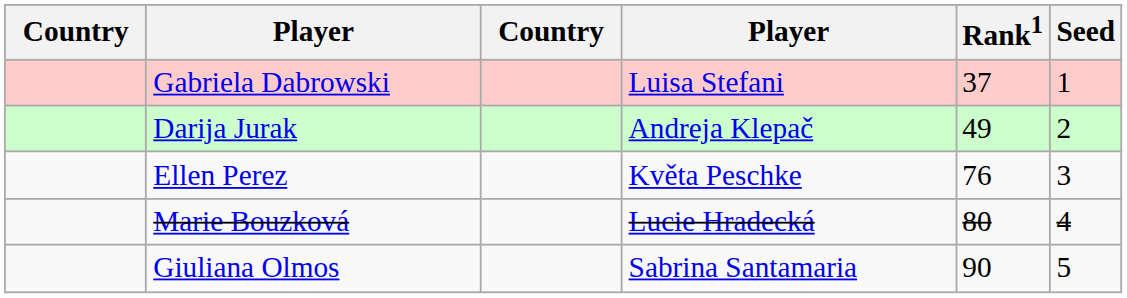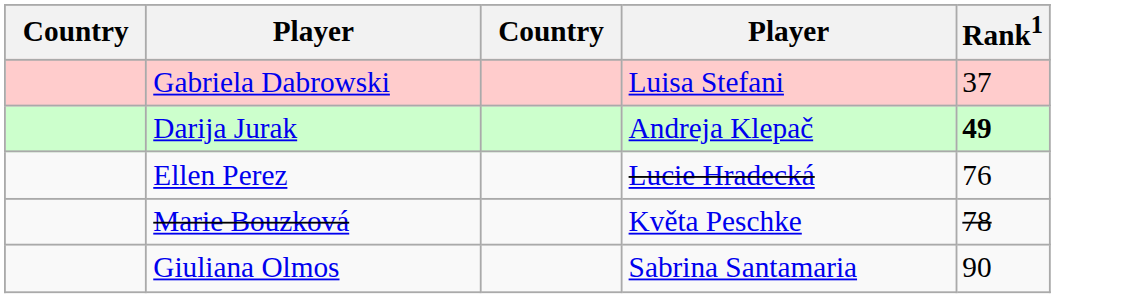- column: Seed | 1 | 2 | 3 | 4 | 5
Darija Jurak | Rank1: normal -> bold
Ellen Perez | column 4: Květa Peschke -> Lucie Hradecká
Marie Bouzková | column 4: Lucie Hradecká -> Květa Peschke
Marie Bouzková | Rank1: 80 -> 78
